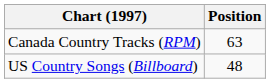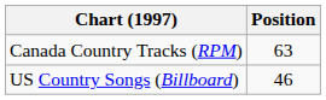US Country Songs (Billboard) | Position: 48 -> 46
